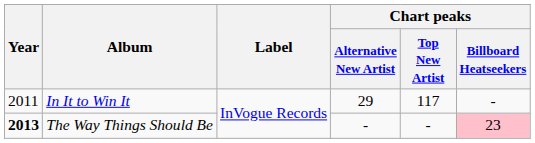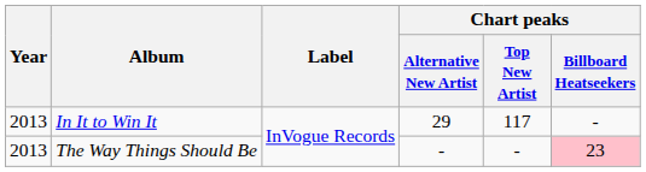In It to Win It | Year: 2011 -> 2013
The Way Things Should Be | Year: bold -> normal
